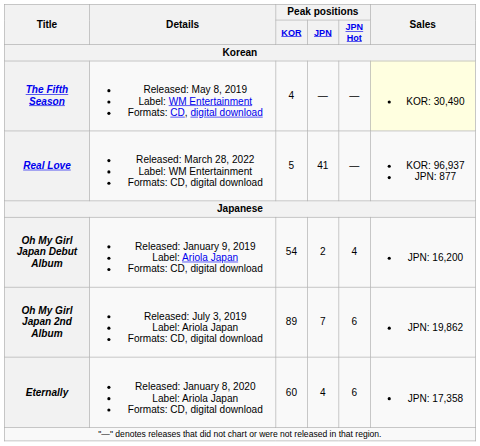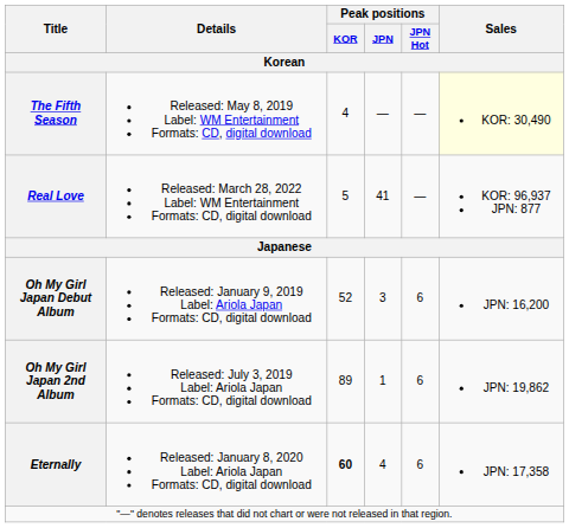Oh My Girl Japan Debut Album | Peak positions / KOR: 54 -> 52
Oh My Girl Japan Debut Album | Peak positions / JPN: 2 -> 3
Oh My Girl Japan Debut Album | Peak positions / JPN Hot: 4 -> 6
Oh My Girl Japan 2nd Album | Peak positions / JPN: 7 -> 1
Eternally | Peak positions / KOR: normal -> bold
